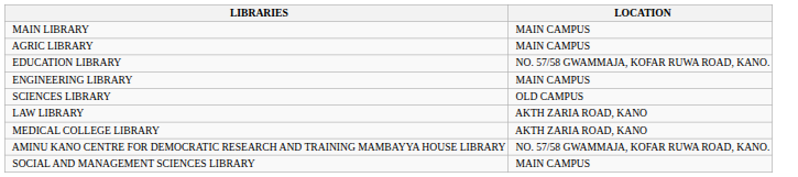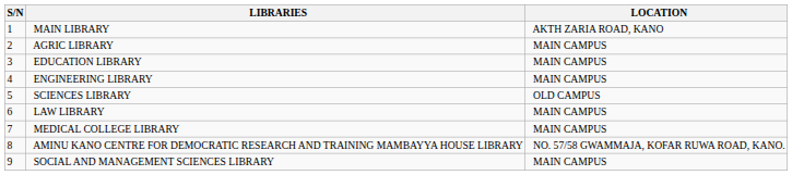+ column: S/N | 1 | 2 | 3 | 4 | 5 | 6 | 7 | 8 | 9
MAIN LIBRARY | LOCATION: MAIN CAMPUS -> AKTH ZARIA ROAD, KANO
EDUCATION LIBRARY | LOCATION: NO. 57/58 GWAMMAJA, KOFAR RUWA ROAD, KANO. -> MAIN CAMPUS
LAW LIBRARY | LOCATION: AKTH ZARIA ROAD, KANO -> MAIN CAMPUS
MEDICAL COLLEGE LIBRARY | LOCATION: AKTH ZARIA ROAD, KANO -> MAIN CAMPUS
